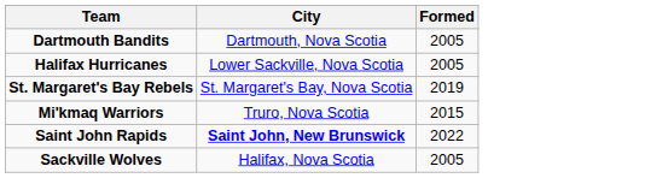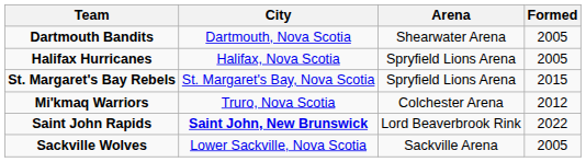+ column: Arena | Shearwater Arena | Spryfield Lions Arena | Spryfield Lions Arena | Colchester Arena | Lord Beaverbrook Rink | Sackville Arena
Halifax Hurricanes | City: Lower Sackville, Nova Scotia -> Halifax, Nova Scotia
St. Margaret's Bay Rebels | Formed: 2019 -> 2015
Mi'kmaq Warriors | Formed: 2015 -> 2012
Sackville Wolves | City: Halifax, Nova Scotia -> Lower Sackville, Nova Scotia
